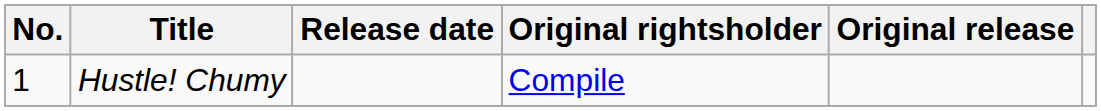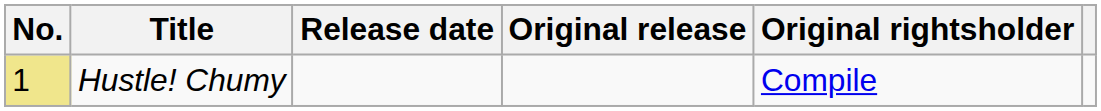columns swapped: Original rightsholder <-> Original release
Hustle! Chumy | No.: no background -> khaki background
